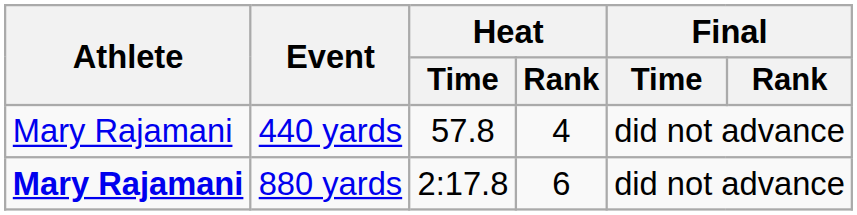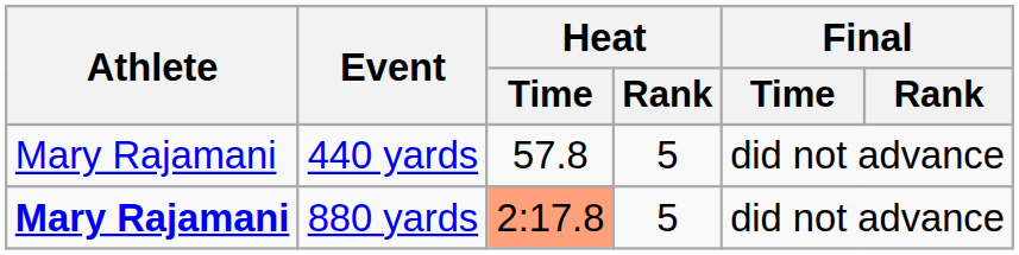440 yards | Heat / Rank: 4 -> 5
880 yards | Heat / Time: no background -> lightsalmon background
880 yards | Heat / Rank: 6 -> 5
